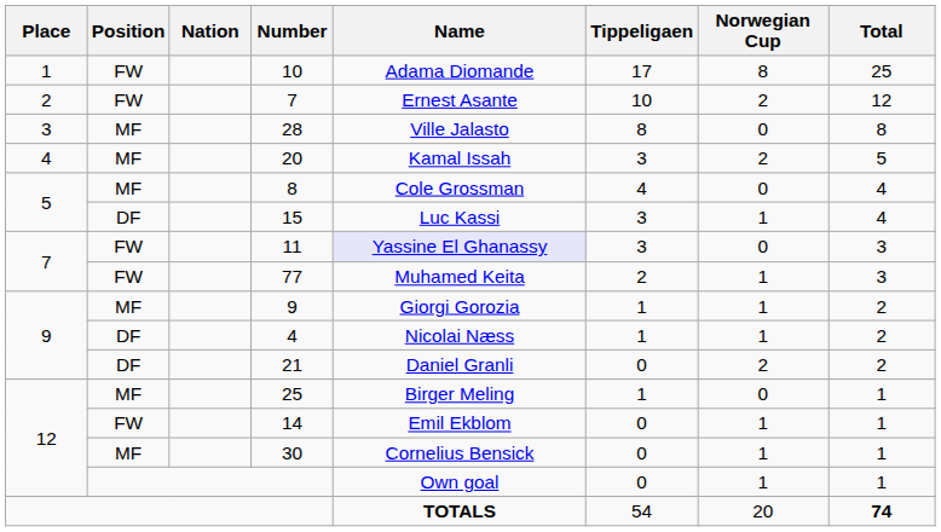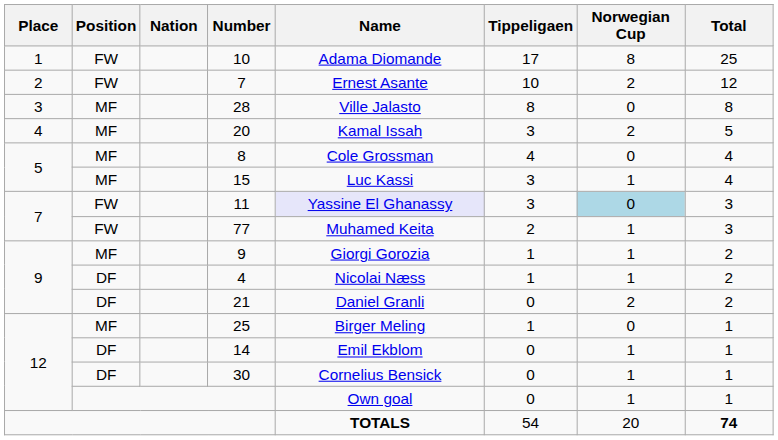15 | Position: DF -> MF
11 | Norwegian Cup: no background -> lightblue background
14 | Position: FW -> DF
30 | Position: MF -> DF
